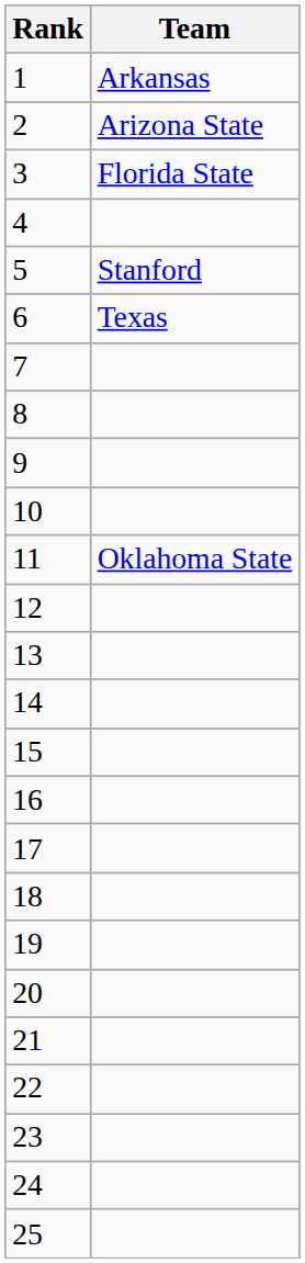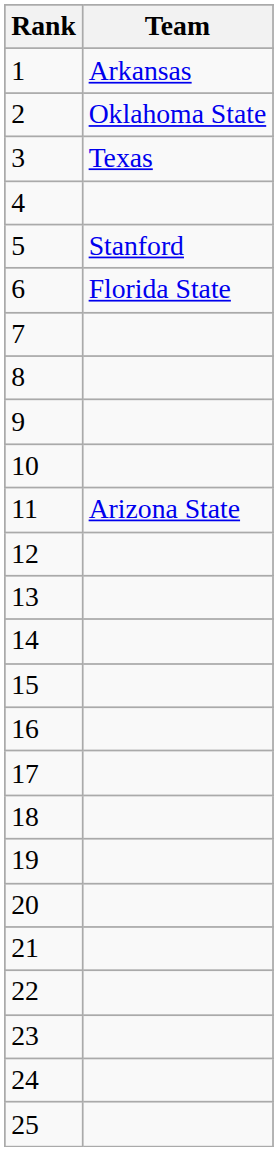2 | Team: Arizona State -> Oklahoma State
3 | Team: Florida State -> Texas
6 | Team: Texas -> Florida State
11 | Team: Oklahoma State -> Arizona State
